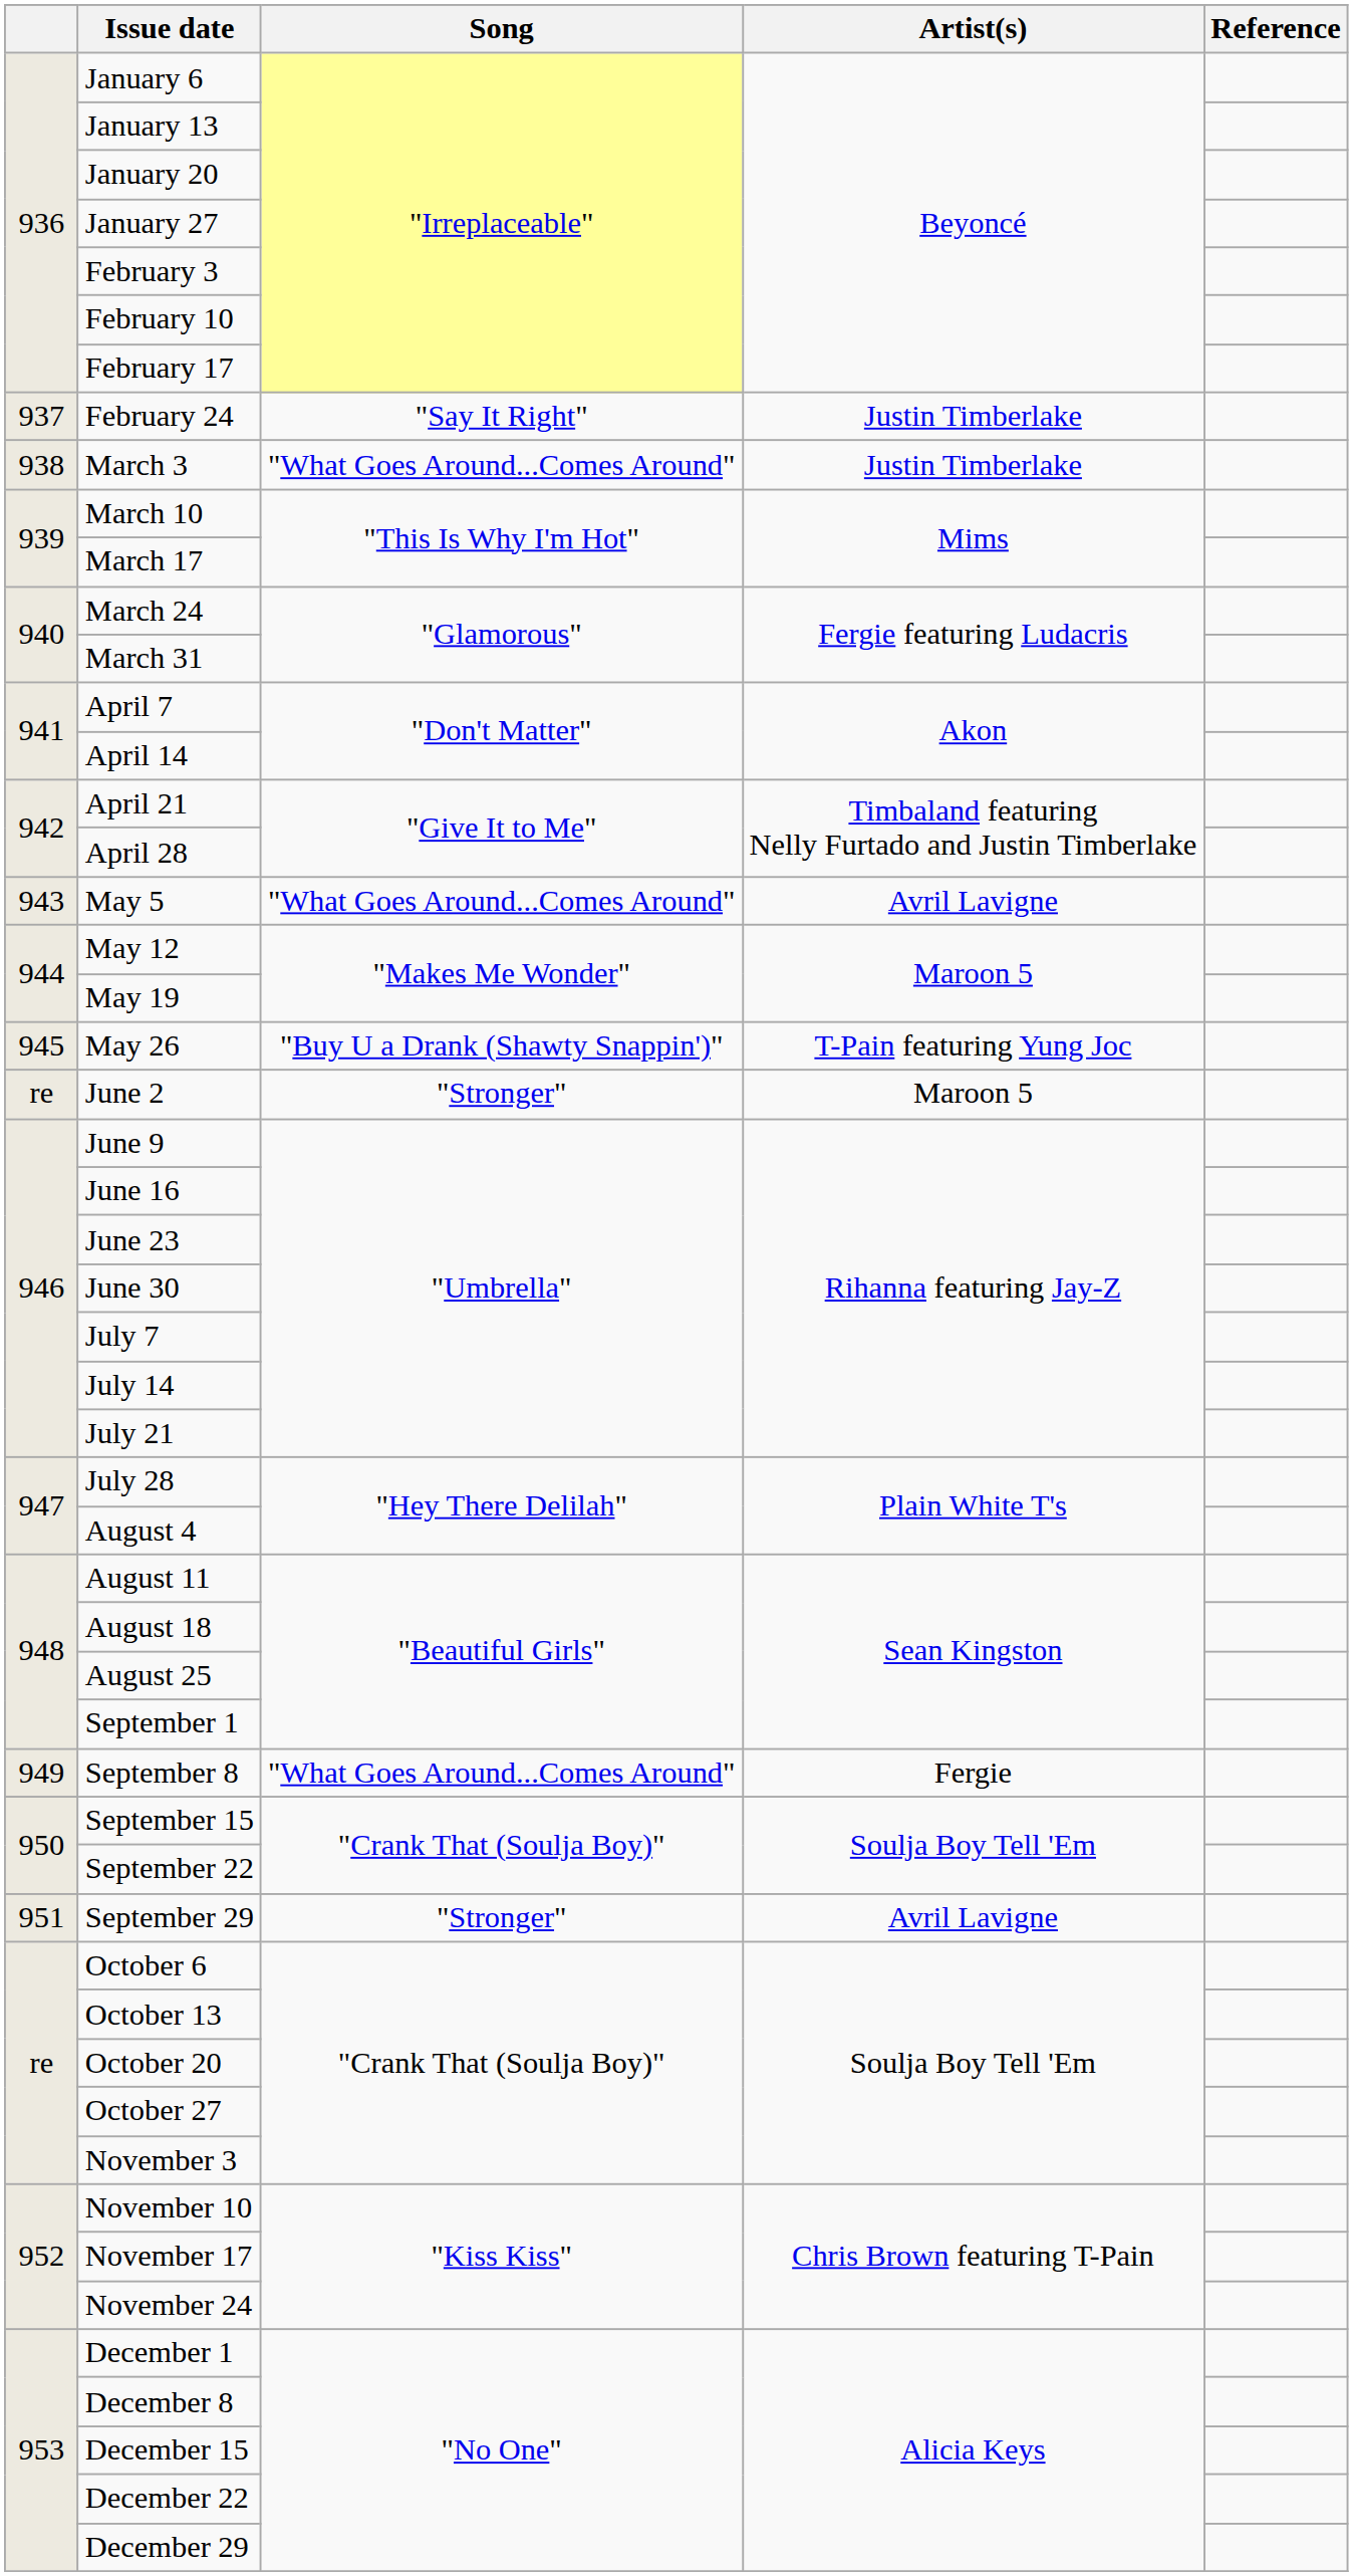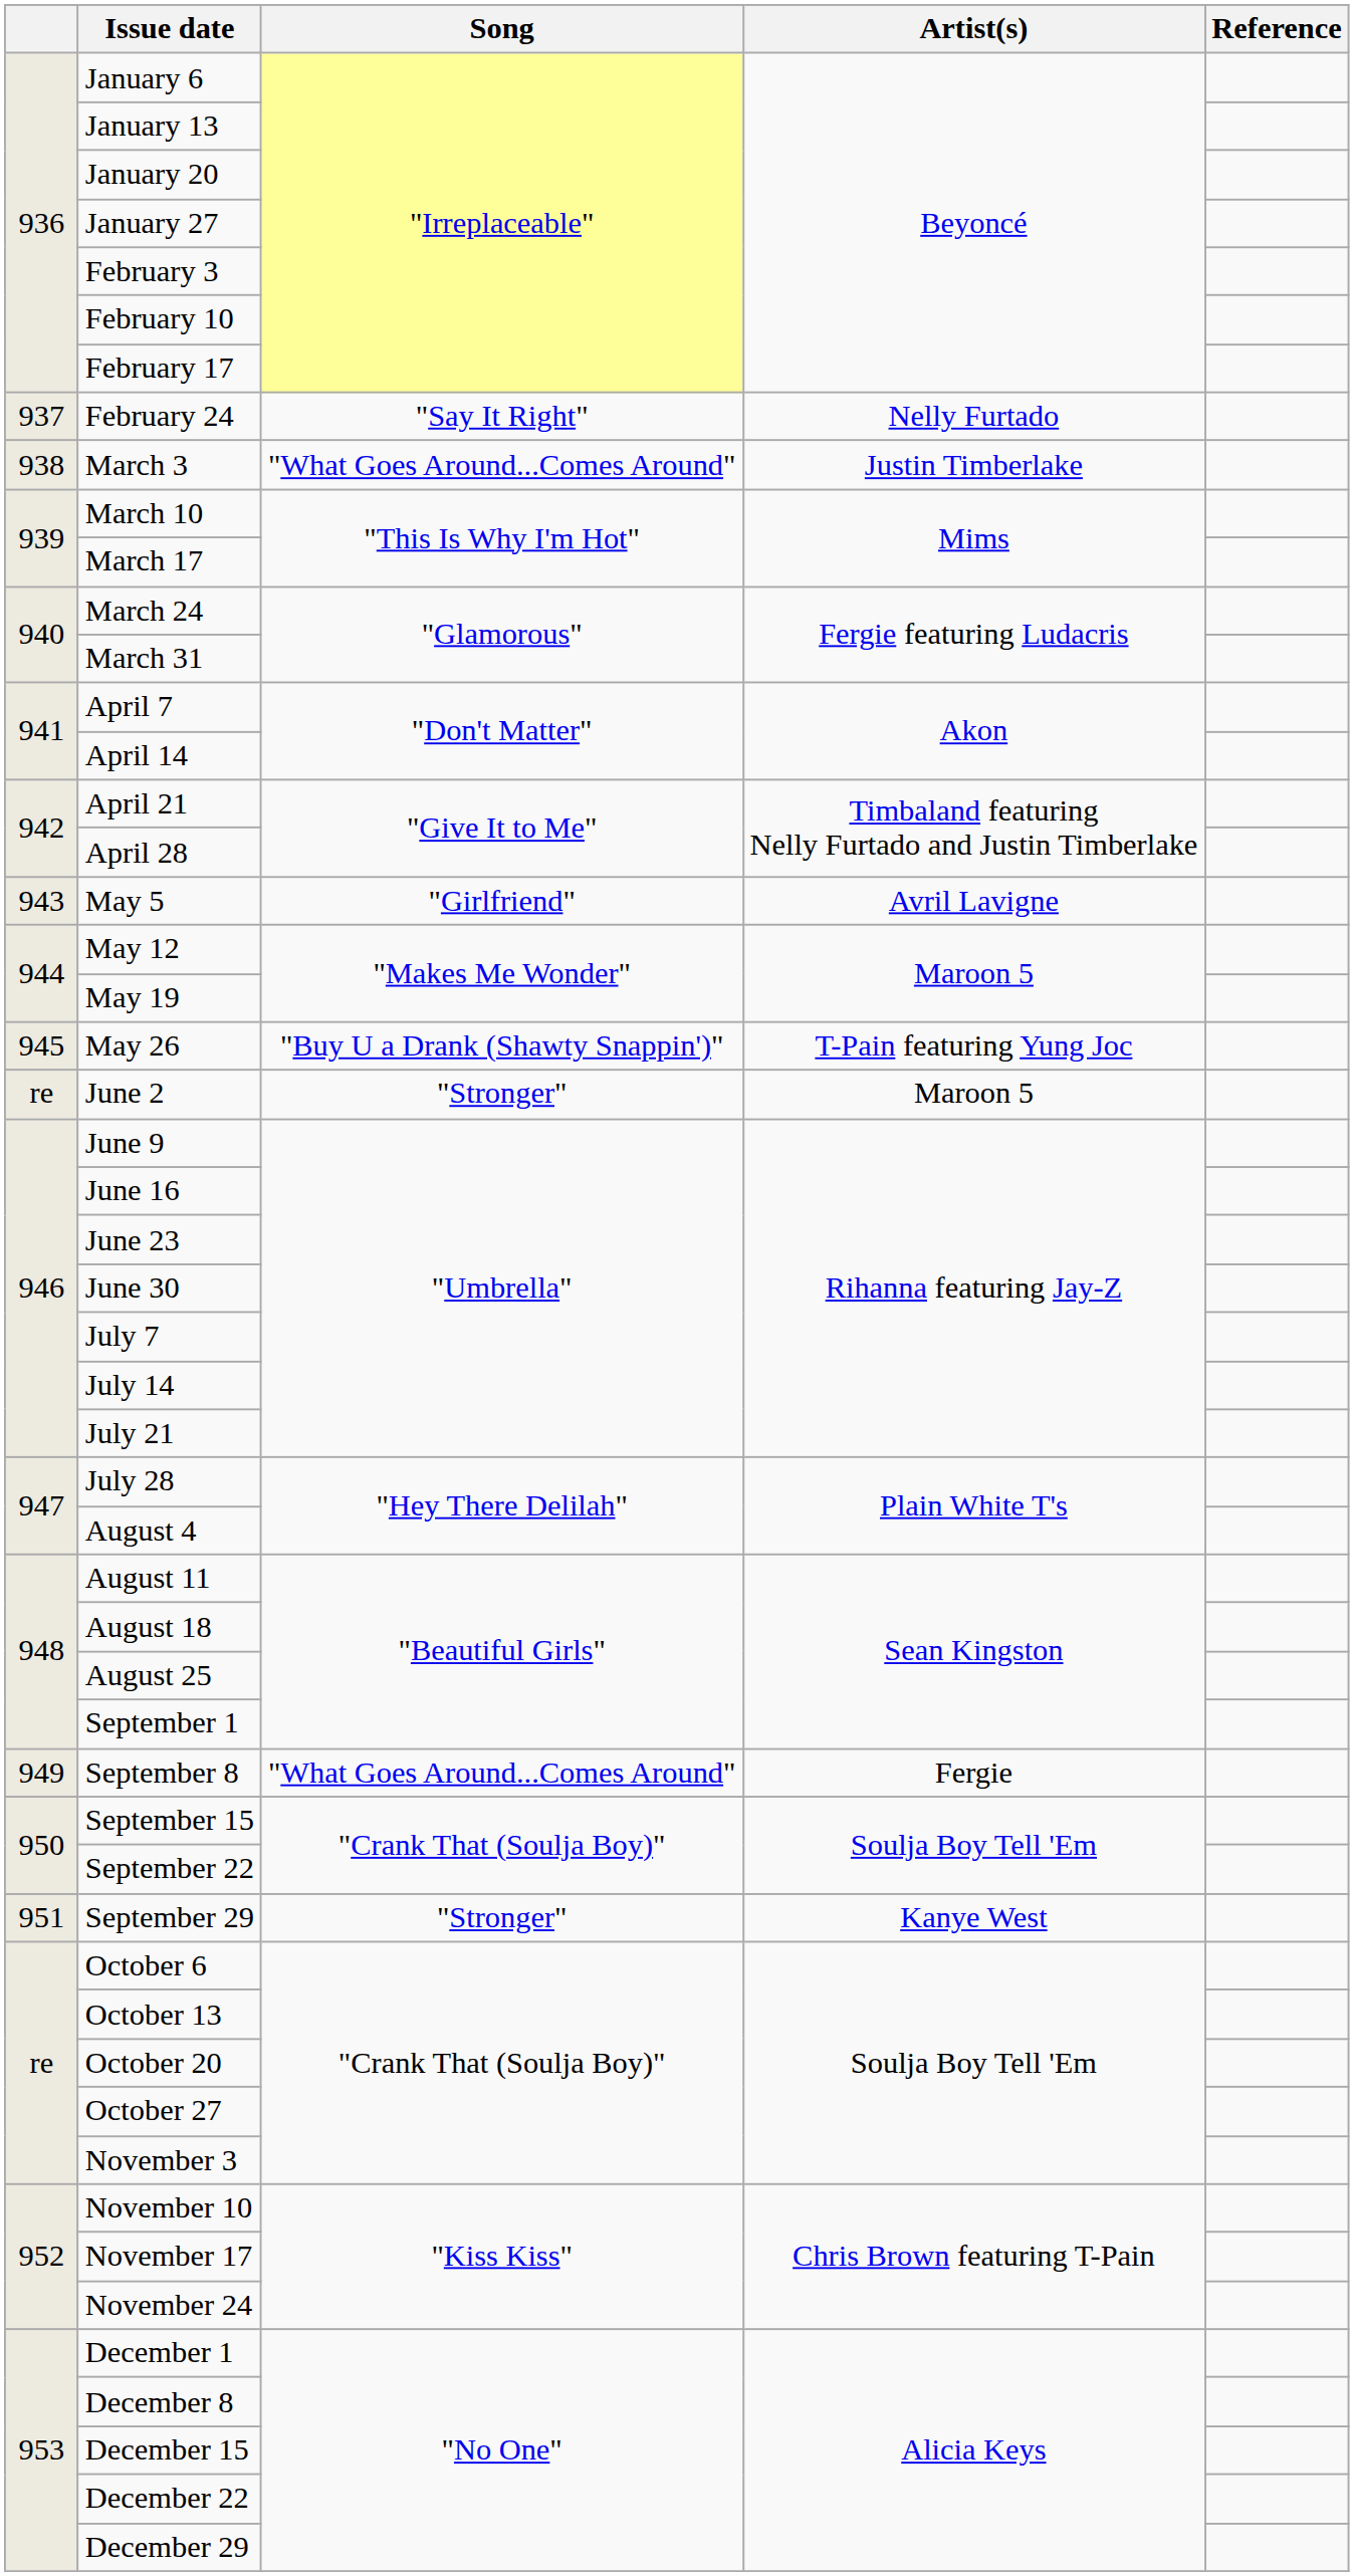February 24 | Artist(s): Justin Timberlake -> Nelly Furtado
May 5 | Song: "What Goes Around...Comes Around" -> "Girlfriend"
September 29 | Artist(s): Avril Lavigne -> Kanye West
